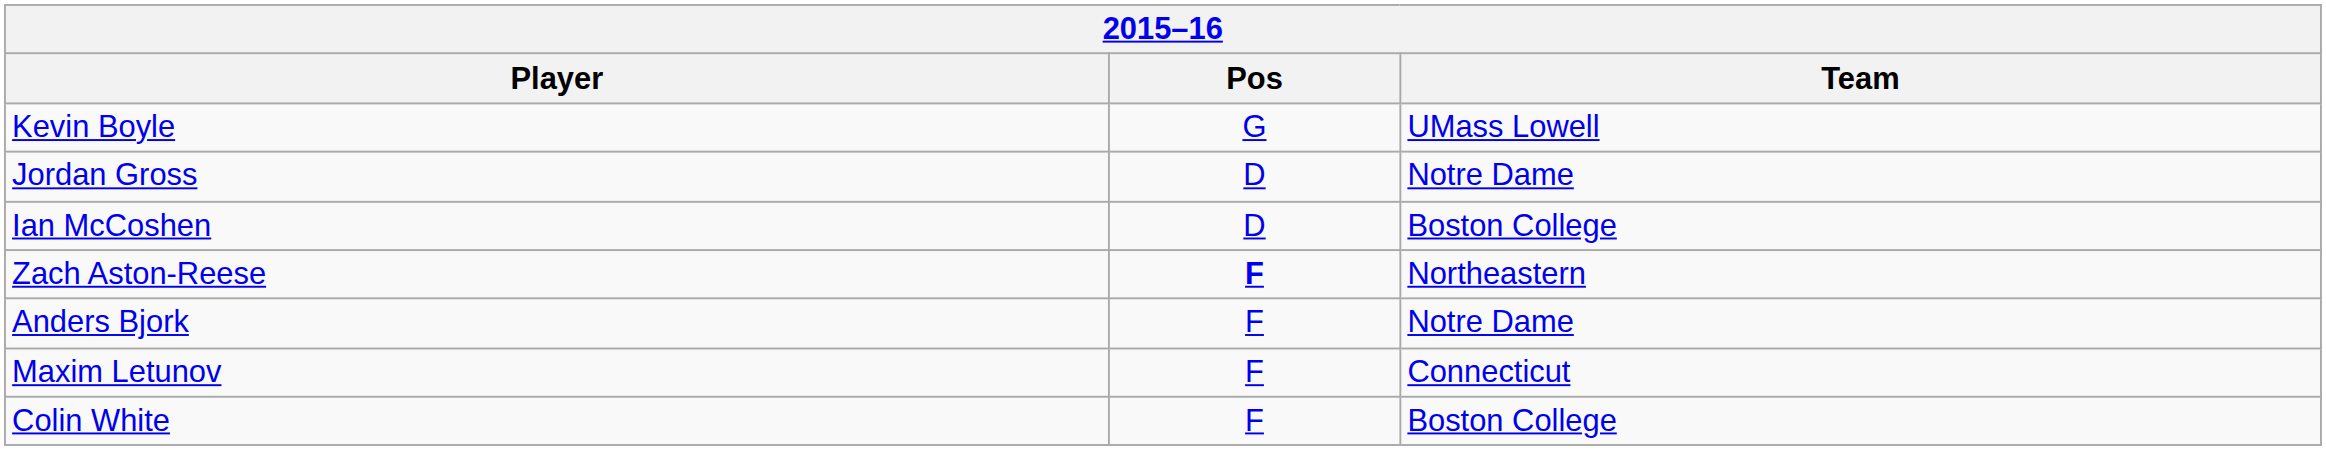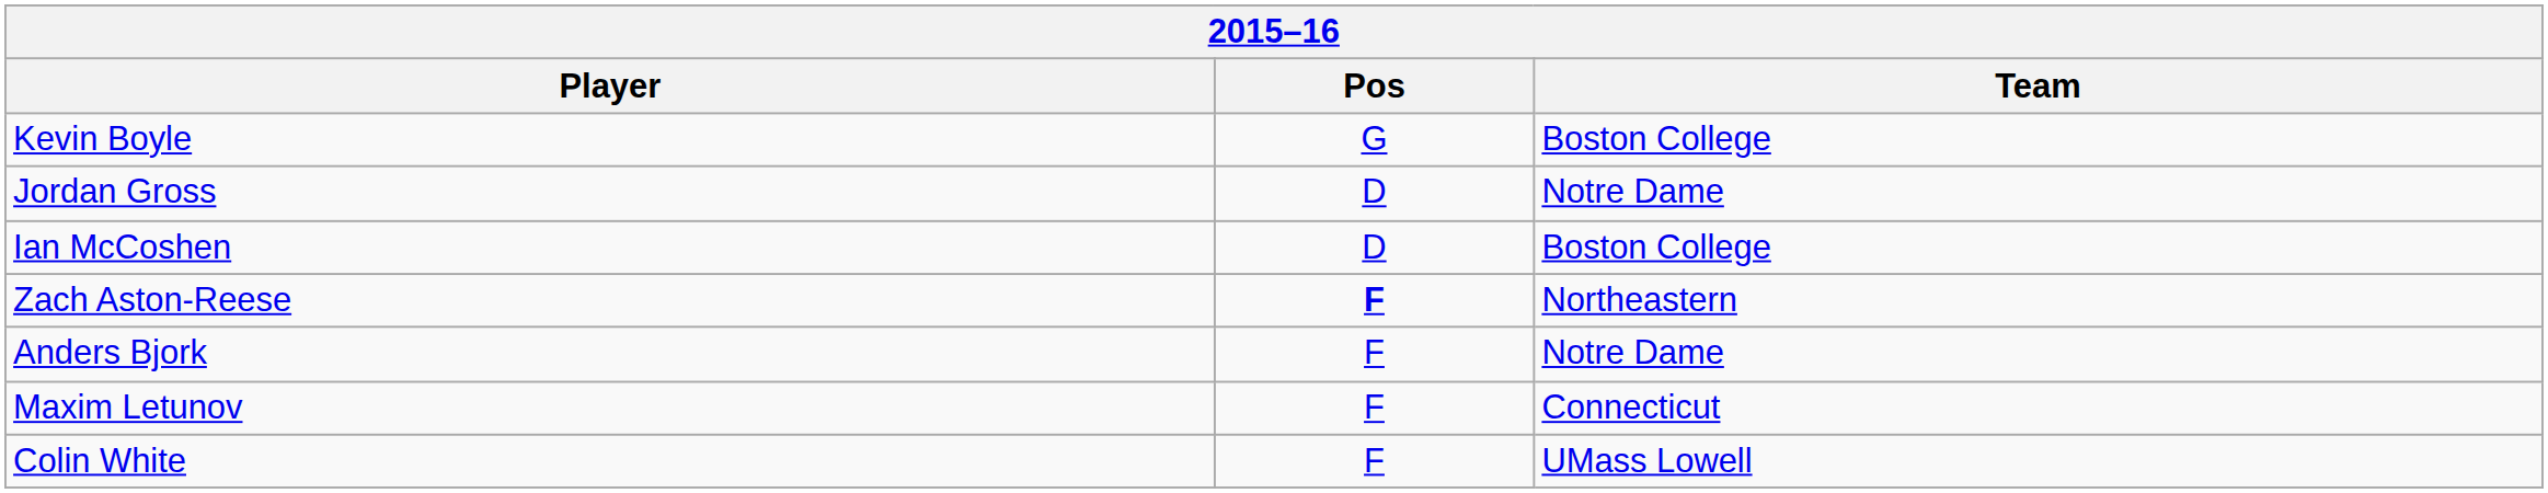Kevin Boyle | Team: UMass Lowell -> Boston College
Colin White | Team: Boston College -> UMass Lowell
